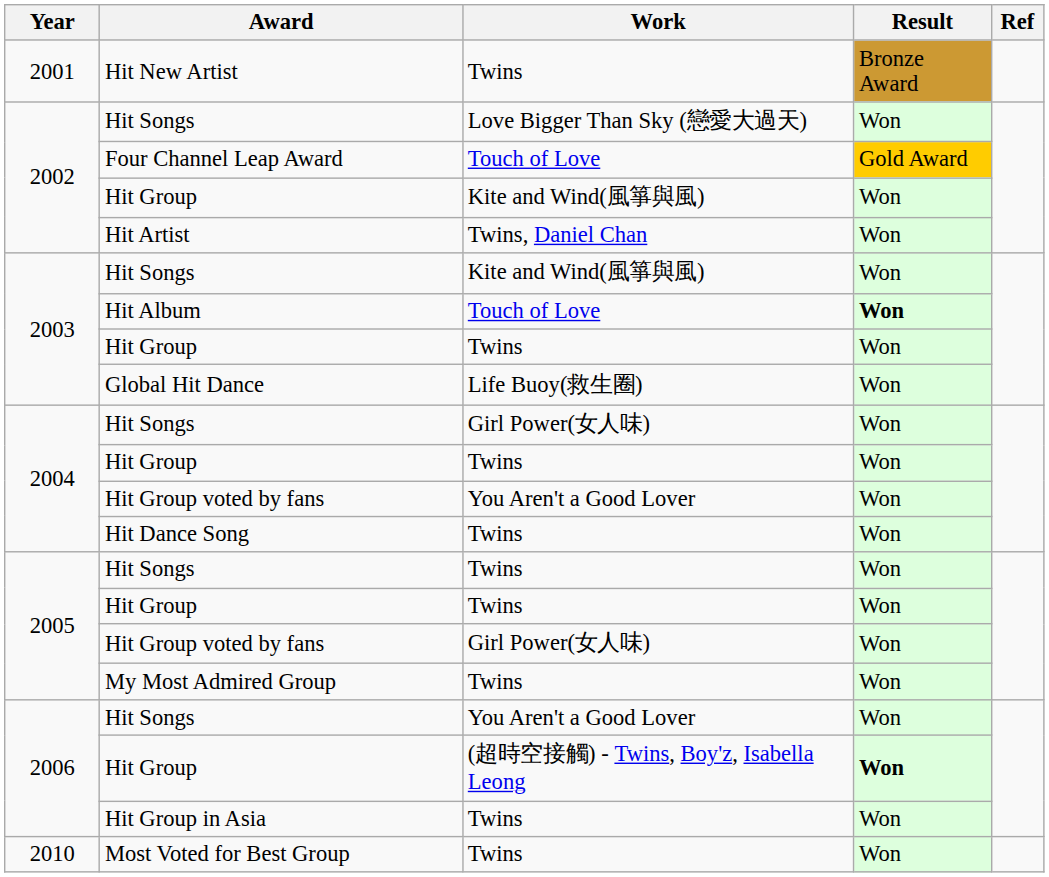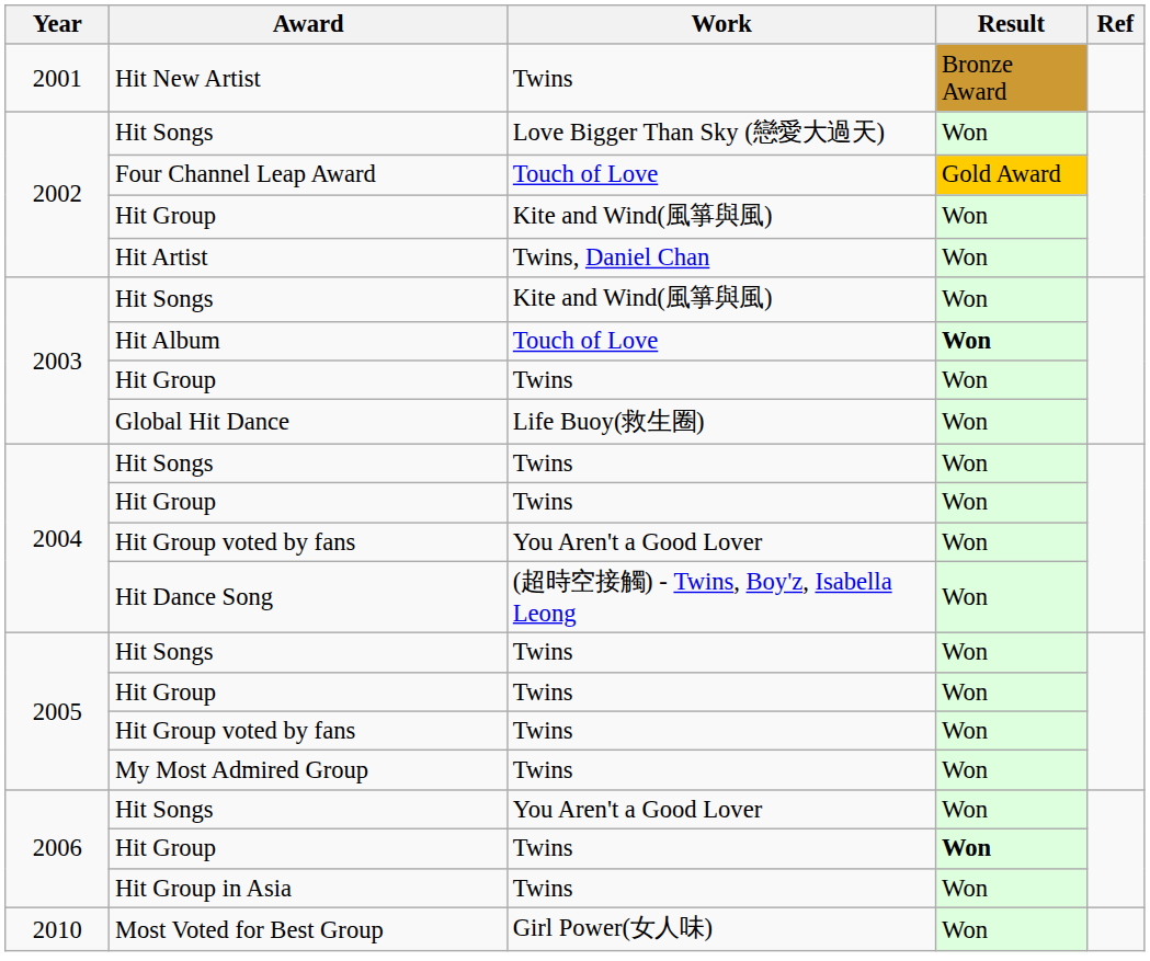2004 / Hit Songs | Work: Girl Power(女人味) -> Twins
Hit Dance Song | Work: Twins -> (超時空接觸) - Twins, Boy'z, Isabella Leong
2005 / Hit Group voted by fans | Work: Girl Power(女人味) -> Twins
2006 / Hit Group | Work: (超時空接觸) - Twins, Boy'z, Isabella Leong -> Twins
Most Voted for Best Group | Work: Twins -> Girl Power(女人味)
